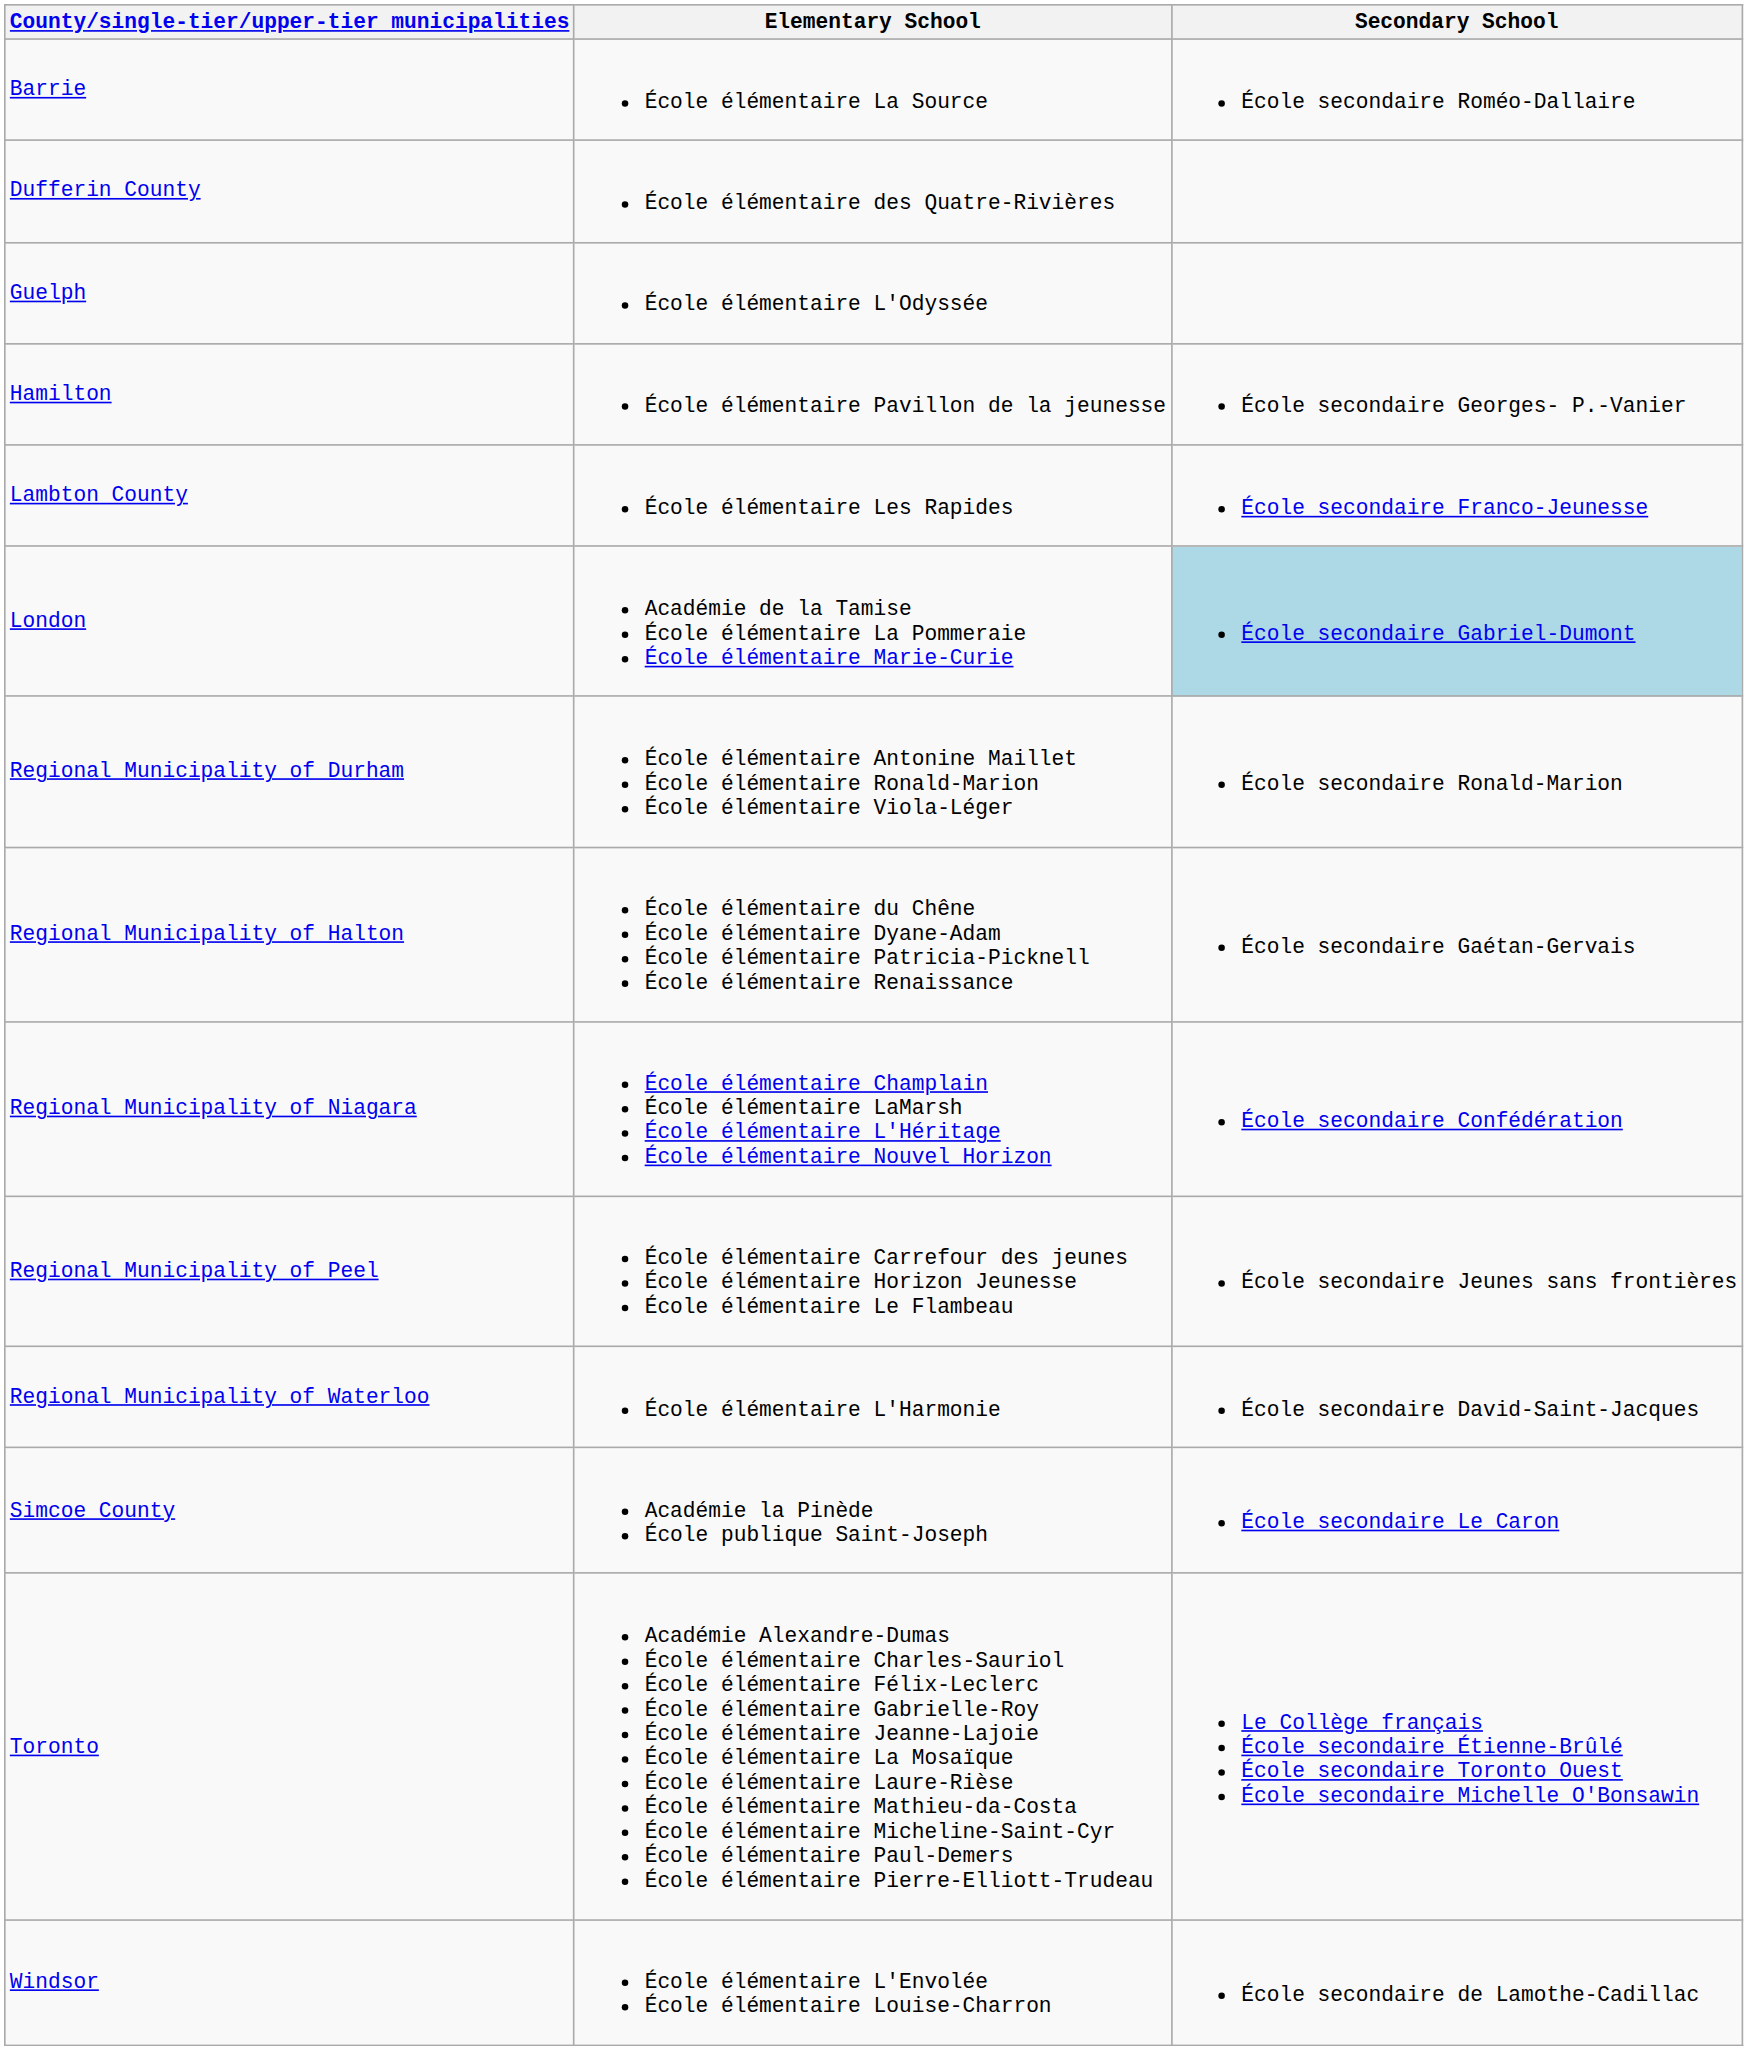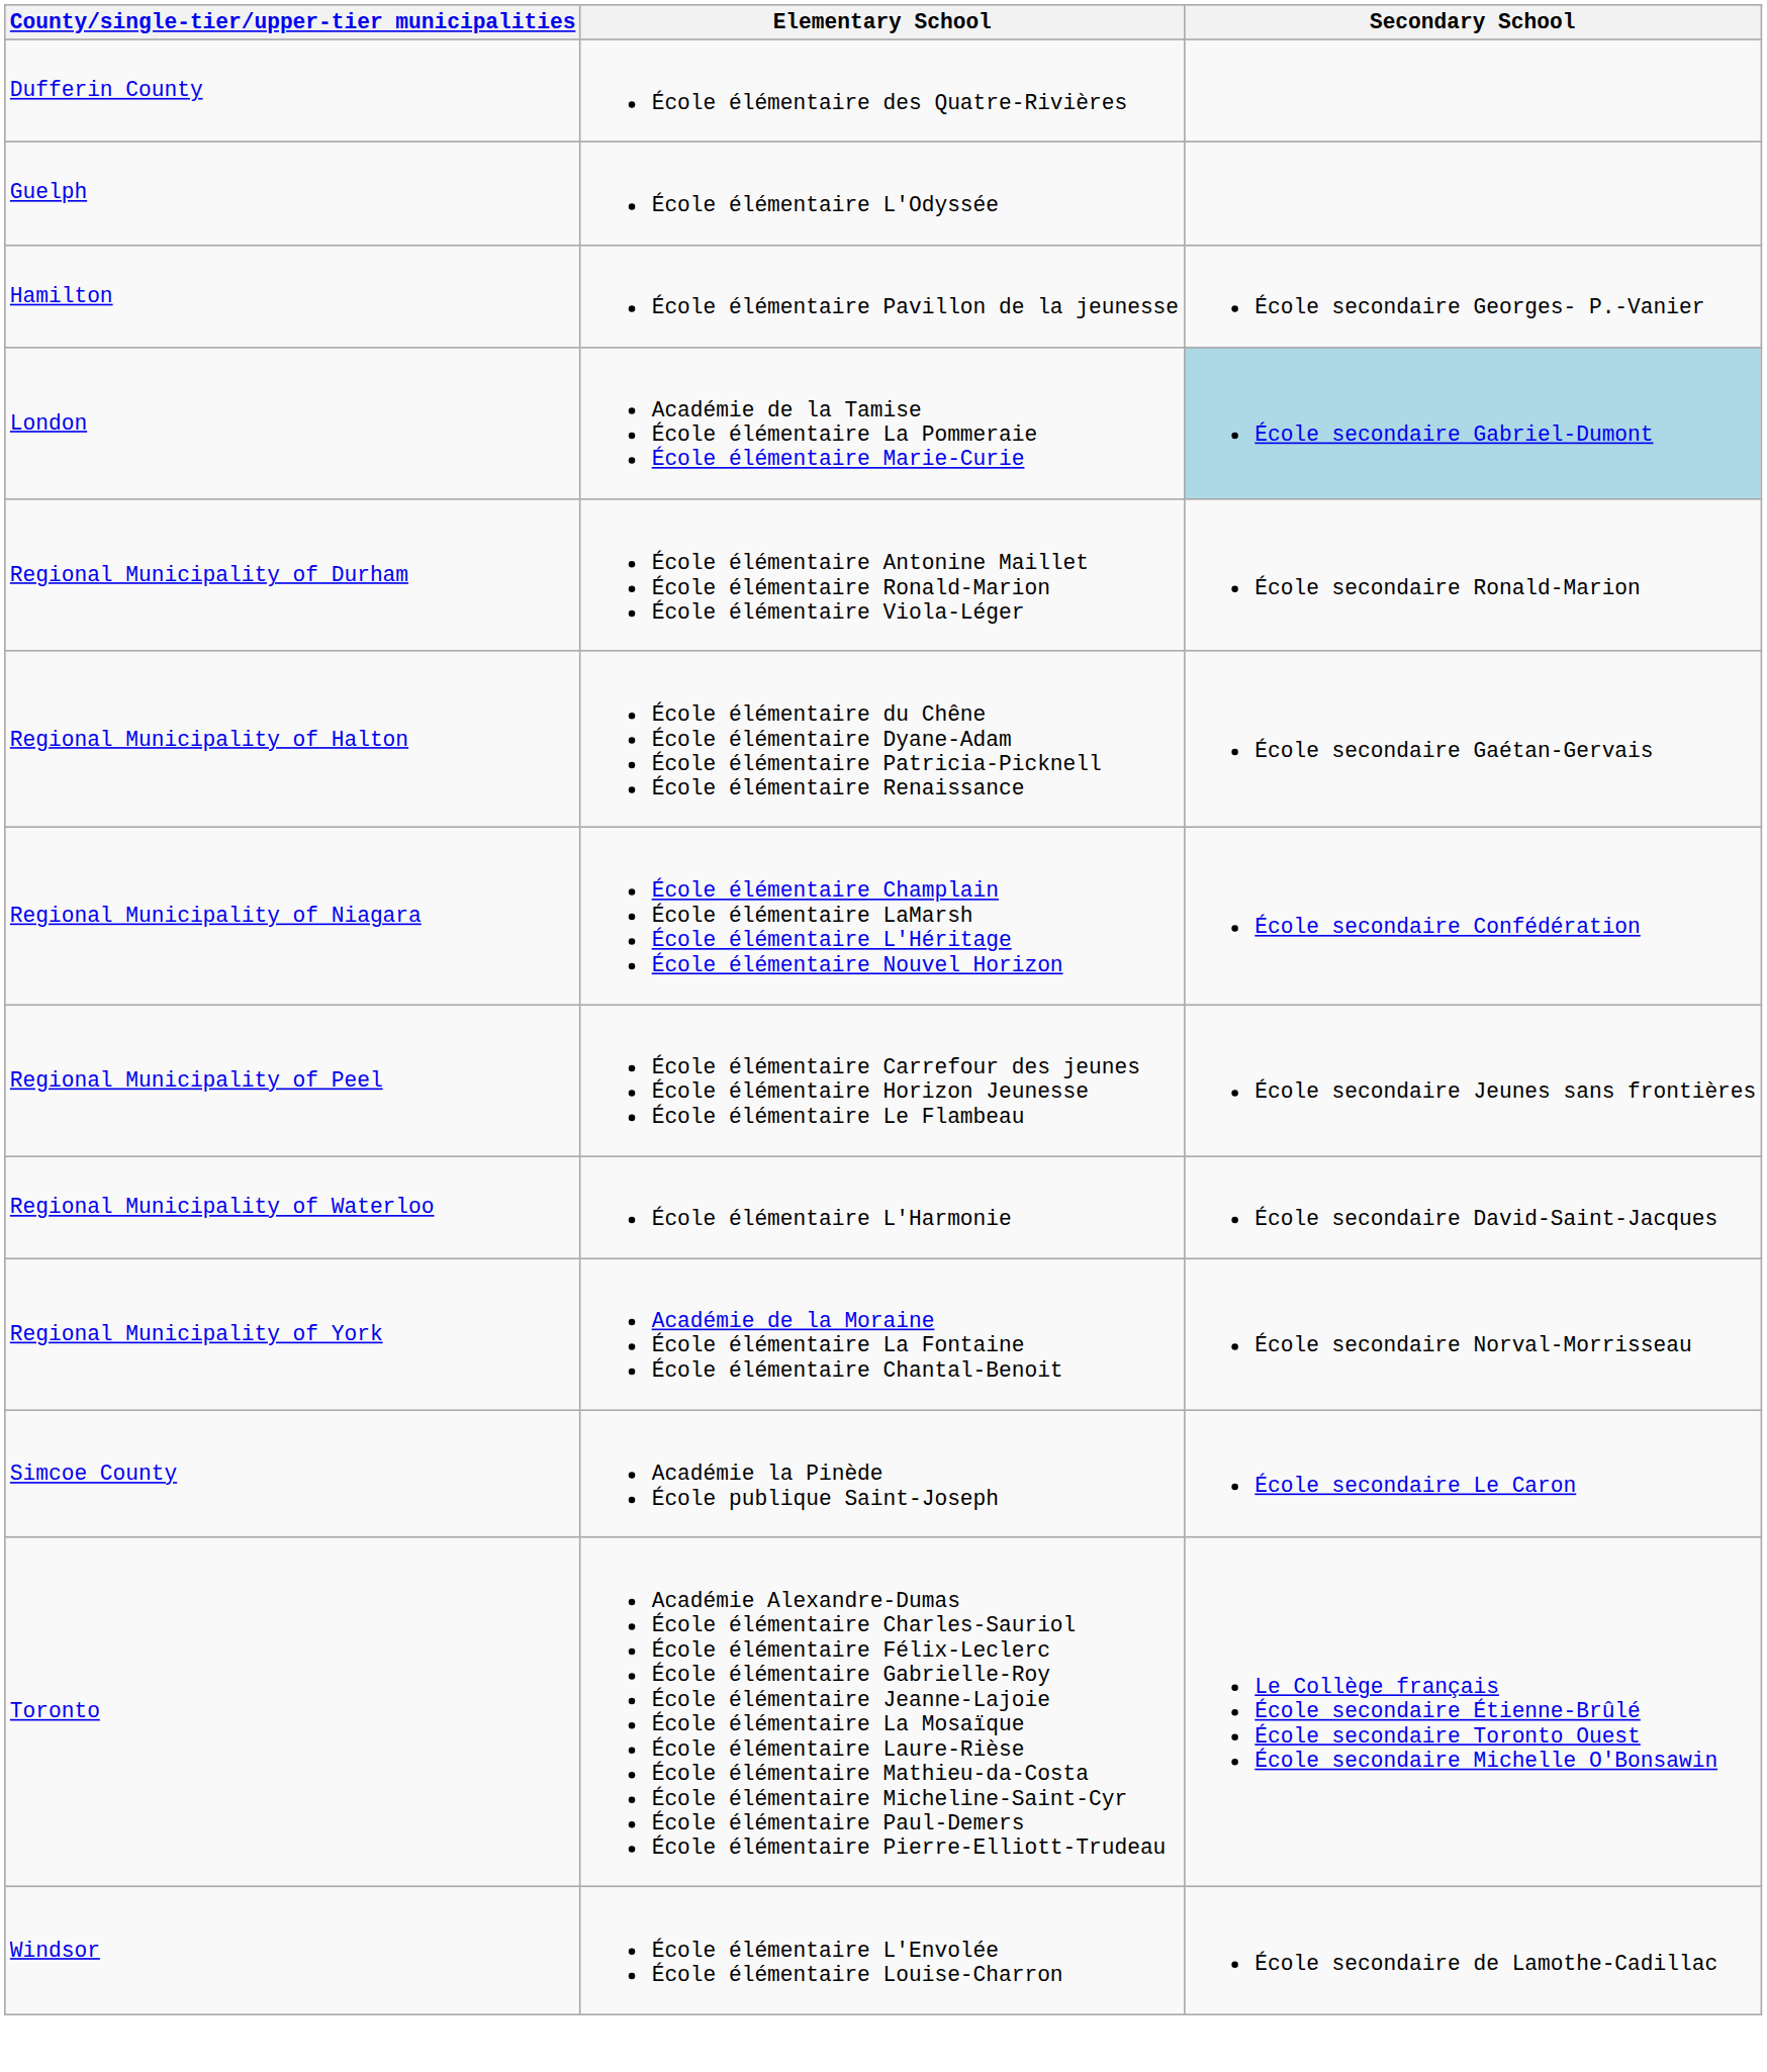- row: Barrie | École élémentaire La Source | École secondaire Roméo-Dallaire
- row: Lambton County | École élémentaire Les Rapides | École secondaire Franco-Jeunesse
+ row: Regional Municipality of York | Académie de la Moraine École élémentaire La Fontaine École élémentaire Chantal-Benoit | École secondaire Norval-Morrisseau
